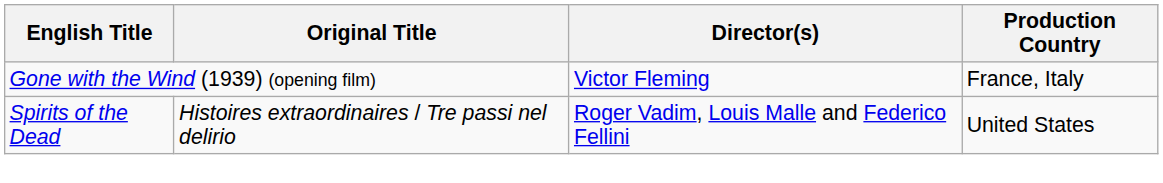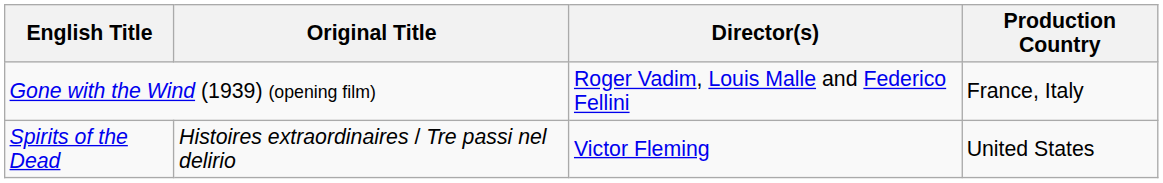Gone with the Wind (1939) (opening film) | Director(s): Victor Fleming -> Roger Vadim, Louis Malle and Federico Fellini
Spirits of the Dead | Director(s): Roger Vadim, Louis Malle and Federico Fellini -> Victor Fleming
